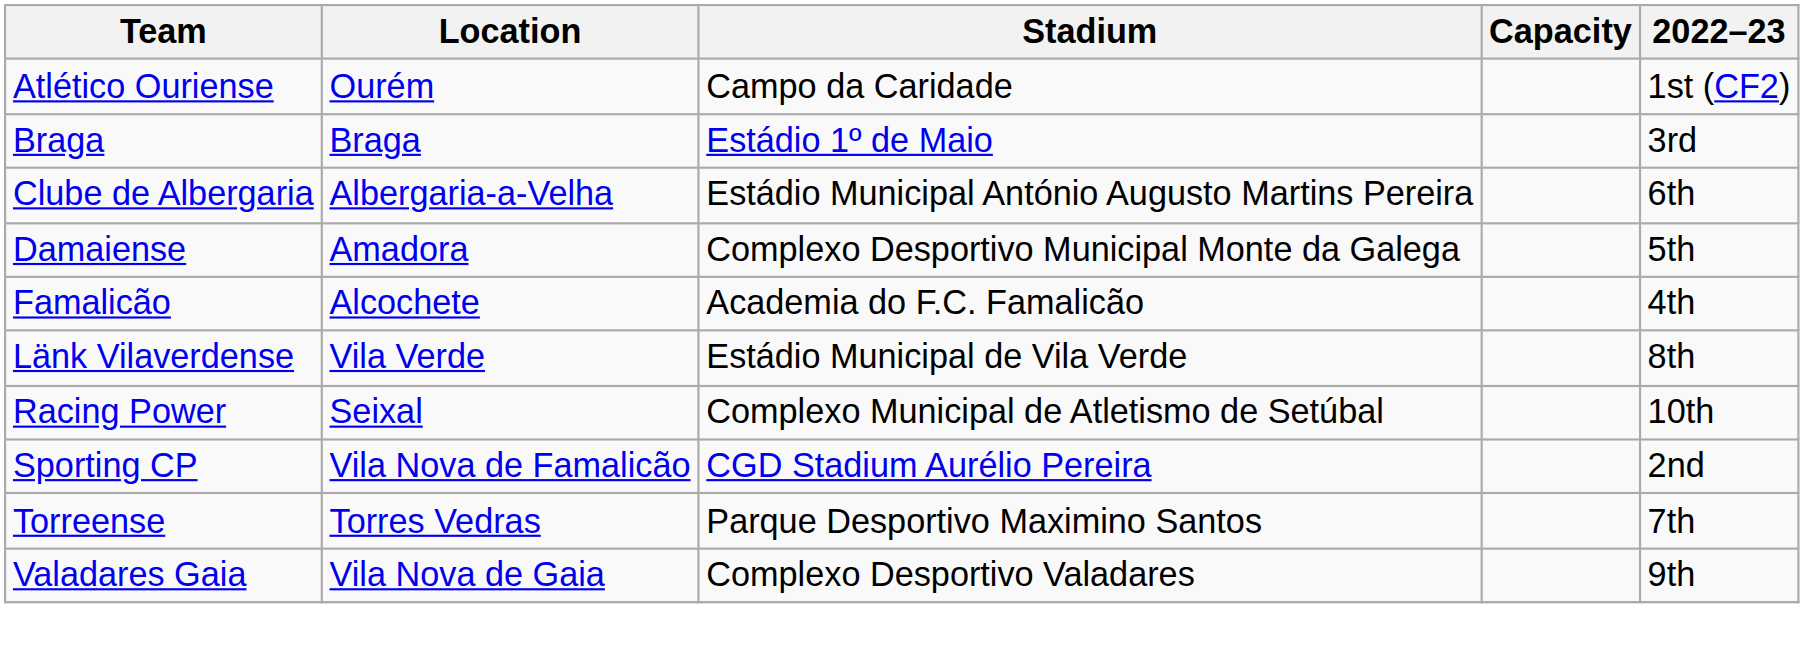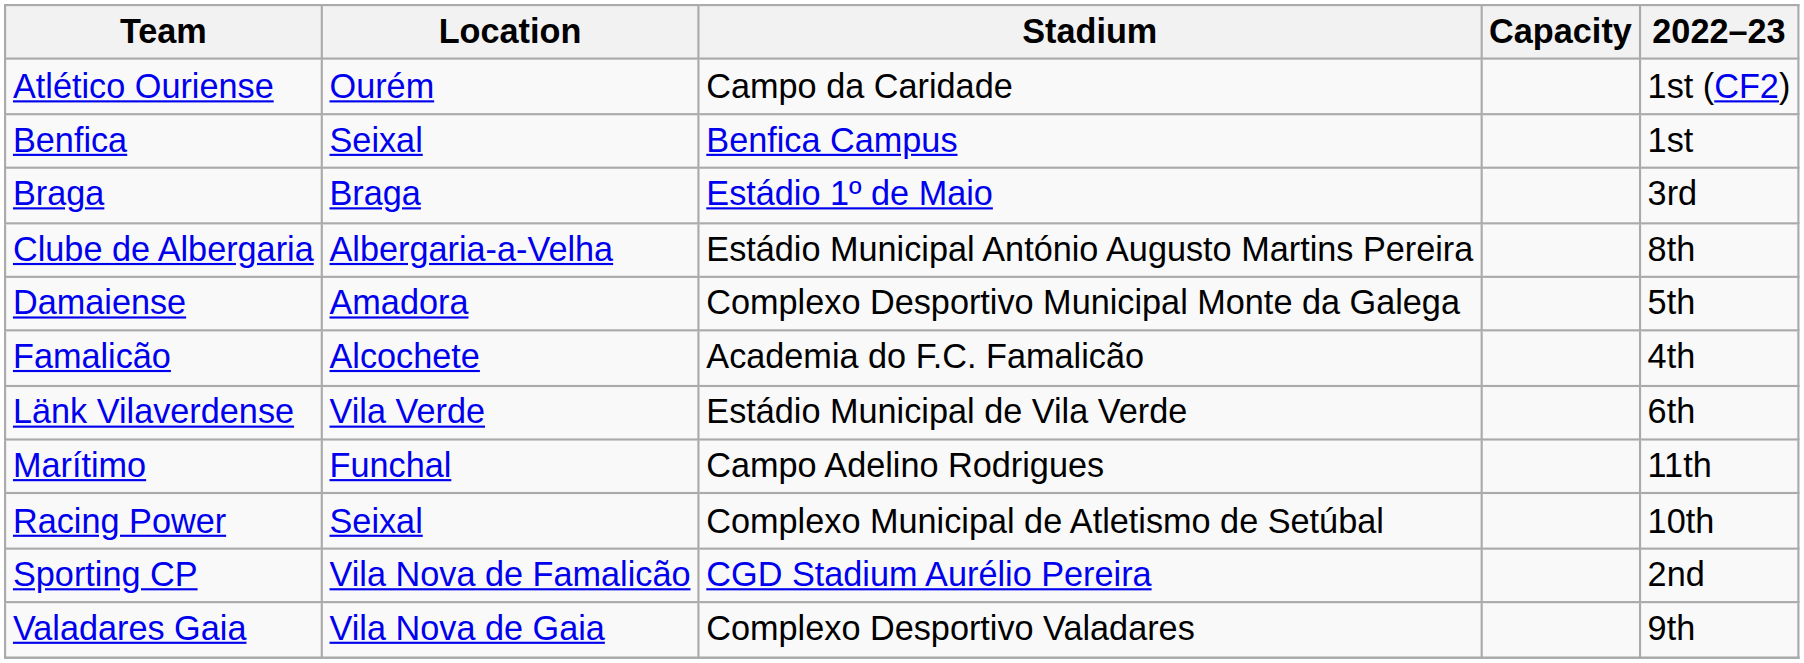+ row: Benfica | Seixal | Benfica Campus | 1st
Clube de Albergaria | 2022–23: 6th -> 8th
Länk Vilaverdense | 2022–23: 8th -> 6th
+ row: Marítimo | Funchal | Campo Adelino Rodrigues | 11th
- row: Torreense | Torres Vedras | Parque Desportivo Maximino Santos | 7th
